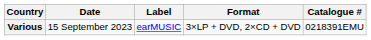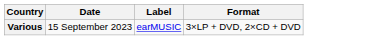- column: Catalogue # | 0218391EMU
